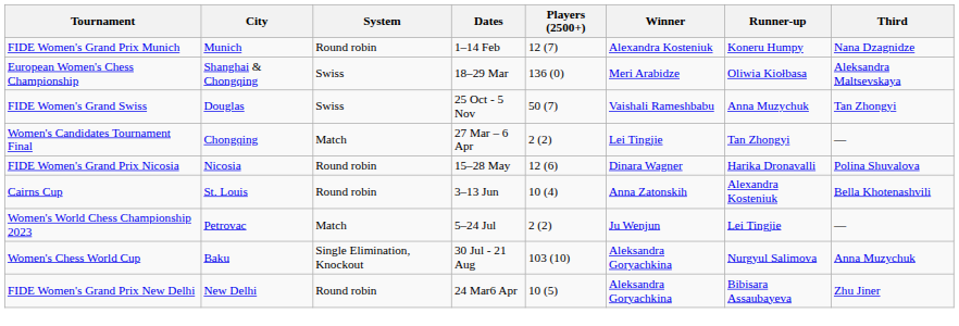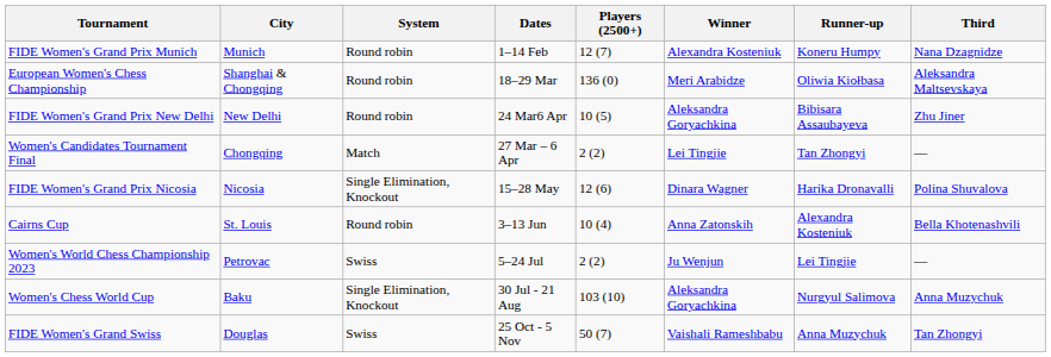European Women's Chess Championship | System: Swiss -> Round robin
rows swapped: FIDE Women's Grand Prix New Delhi <-> FIDE Women's Grand Swiss
FIDE Women's Grand Prix Nicosia | System: Round robin -> Single Elimination, Knockout
Women's World Chess Championship 2023 | System: Match -> Swiss
